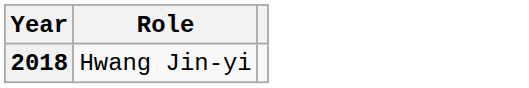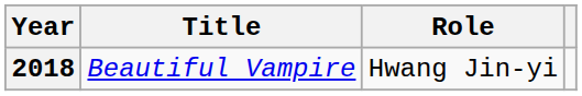+ column: Title | Beautiful Vampire
